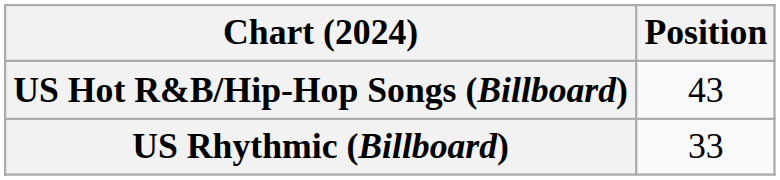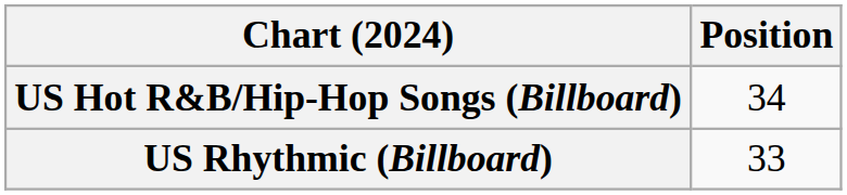US Hot R&B/Hip-Hop Songs (Billboard) | Position: 43 -> 34
